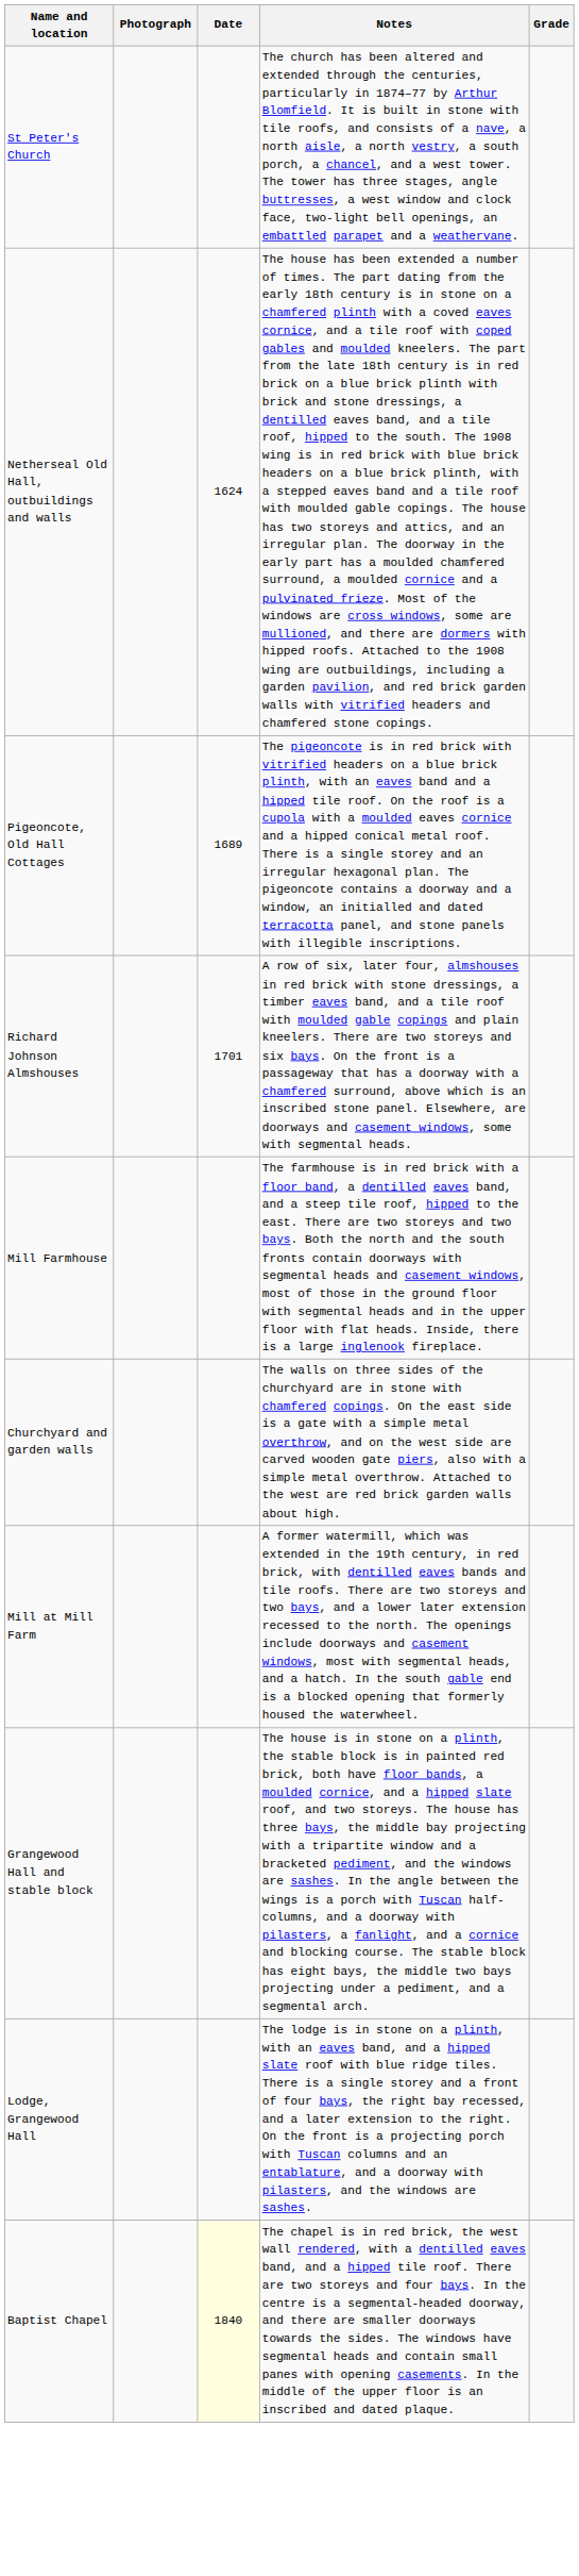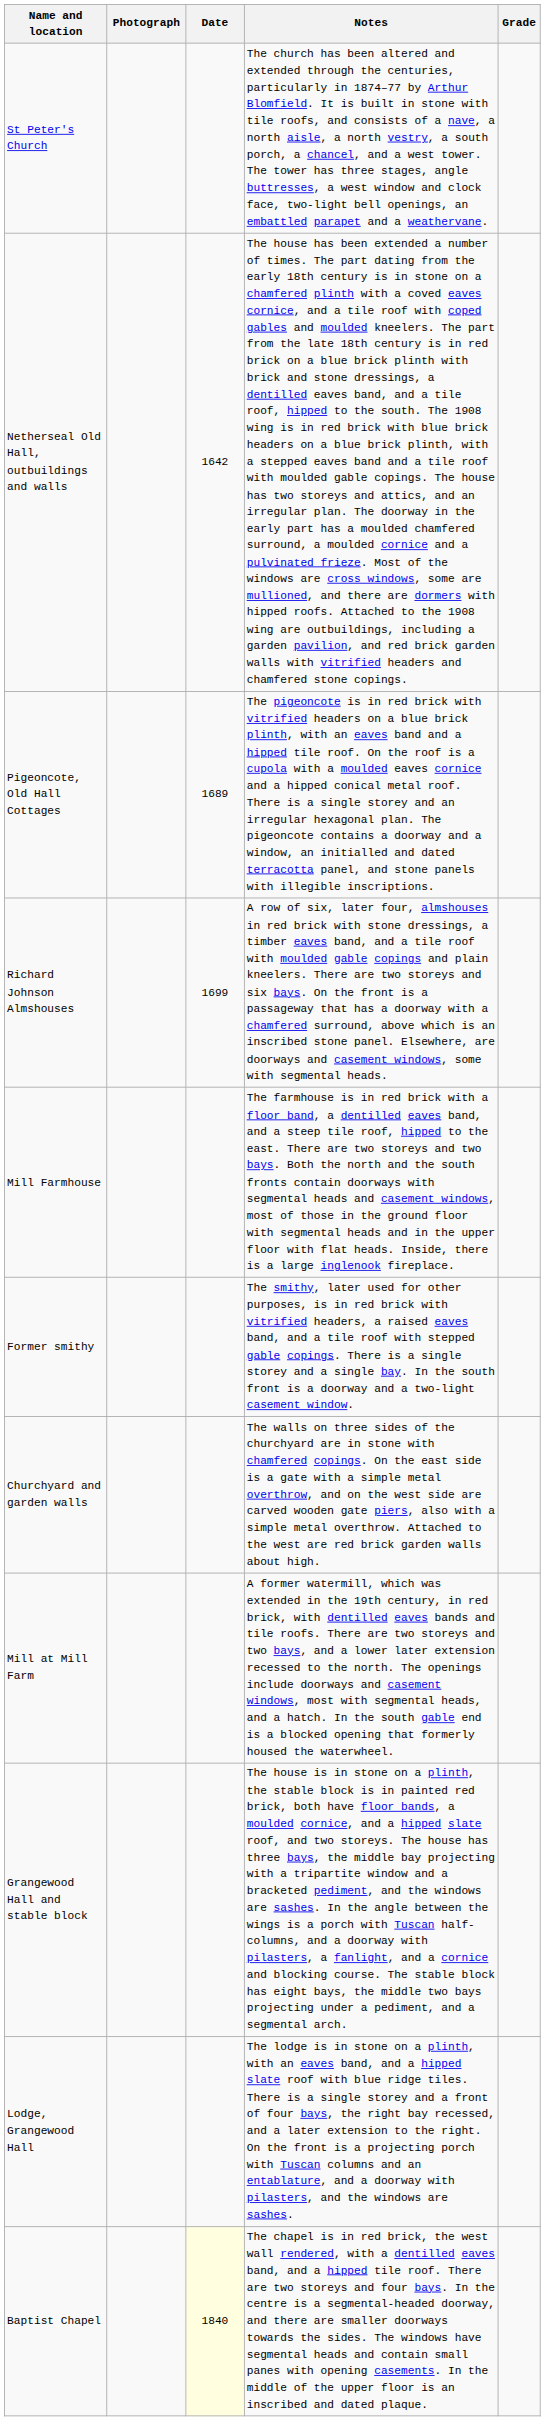Netherseal Old Hall, outbuildings and walls | Date: 1624 -> 1642
Richard Johnson Almshouses | Date: 1701 -> 1699
+ row: Former smithy | The smithy, later used for other purposes, is in red brick with vitrified headers, a raised eaves band, and a tile roof with stepped gable copings. There is a single storey and a single bay. In the south front is a doorway and a two-light casement window.
